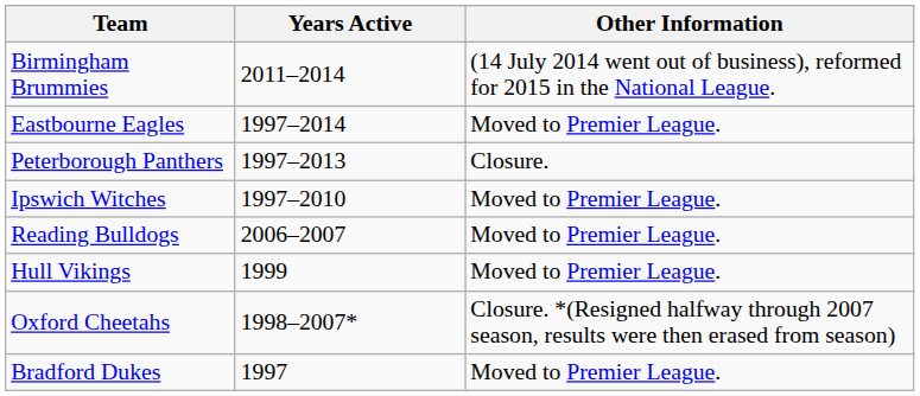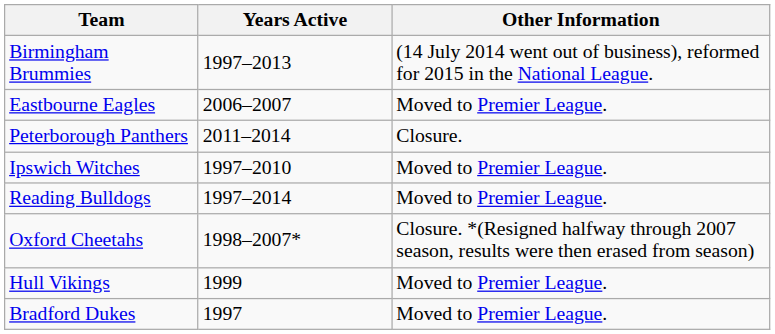Birmingham Brummies | Years Active: 2011–2014 -> 1997–2013
Eastbourne Eagles | Years Active: 1997–2014 -> 2006–2007
Peterborough Panthers | Years Active: 1997–2013 -> 2011–2014
Reading Bulldogs | Years Active: 2006–2007 -> 1997–2014
rows swapped: Oxford Cheetahs <-> Hull Vikings
